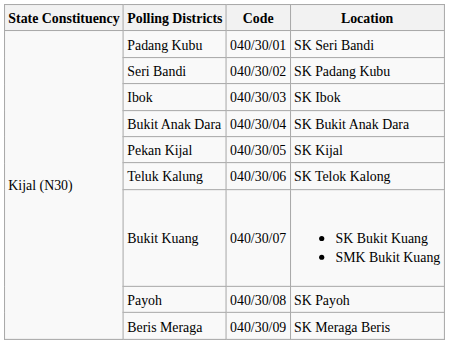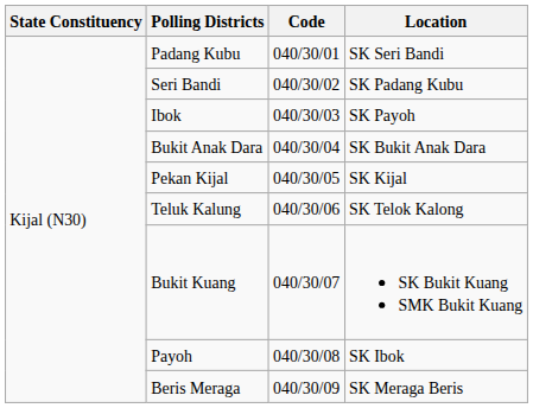Ibok | Location: SK Ibok -> SK Payoh
Payoh | Location: SK Payoh -> SK Ibok
